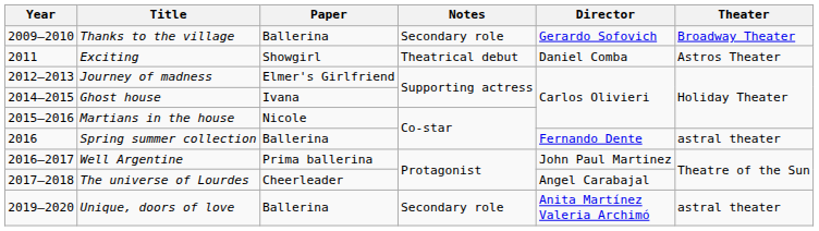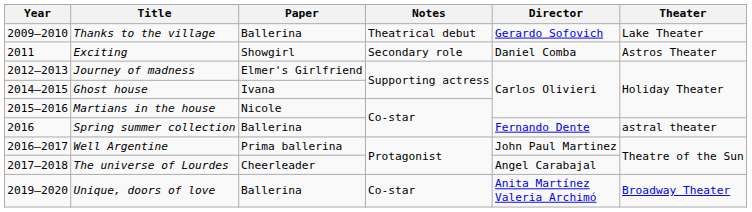Thanks to the village | Notes: Secondary role -> Theatrical debut
Thanks to the village | Theater: Broadway Theater -> Lake Theater
Exciting | Notes: Theatrical debut -> Secondary role
Unique, doors of love | Notes: Secondary role -> Co-star
Unique, doors of love | Theater: astral theater -> Broadway Theater
